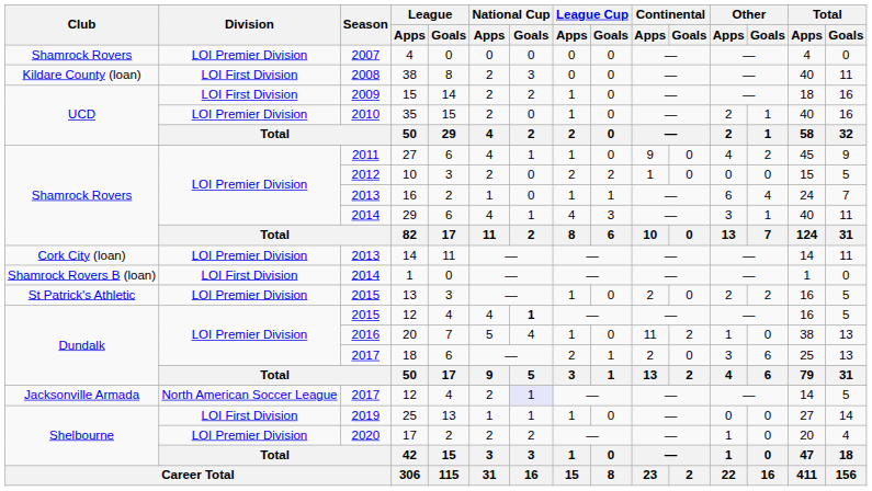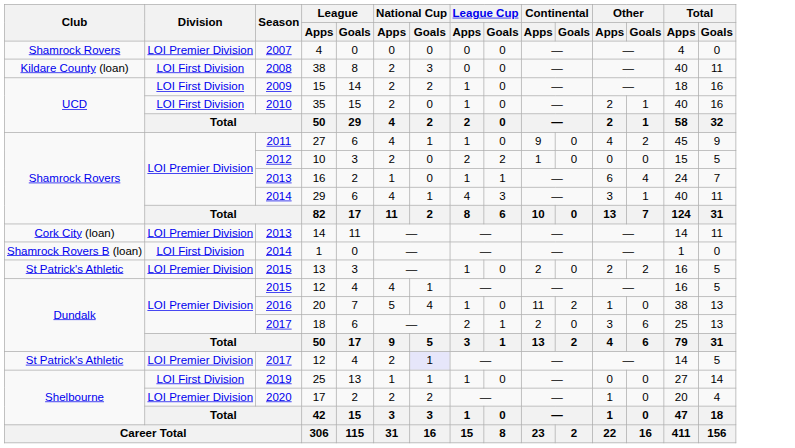35 | Division: LOI Premier Division -> LOI First Division
2015 / 12 | National Cup / Goals: bold -> normal
2017 / 12 | Club: Jacksonville Armada -> St Patrick's Athletic
2017 / 12 | Division: North American Soccer League -> LOI Premier Division
